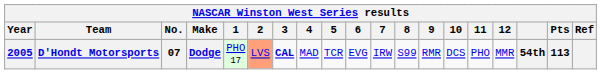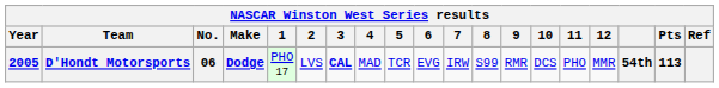D'Hondt Motorsports | No.: 07 -> 06
D'Hondt Motorsports | 2: lightsalmon background -> no background
